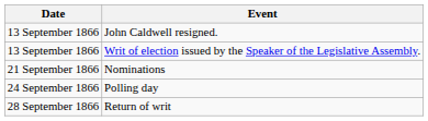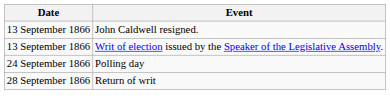- row: 21 September 1866 | Nominations
